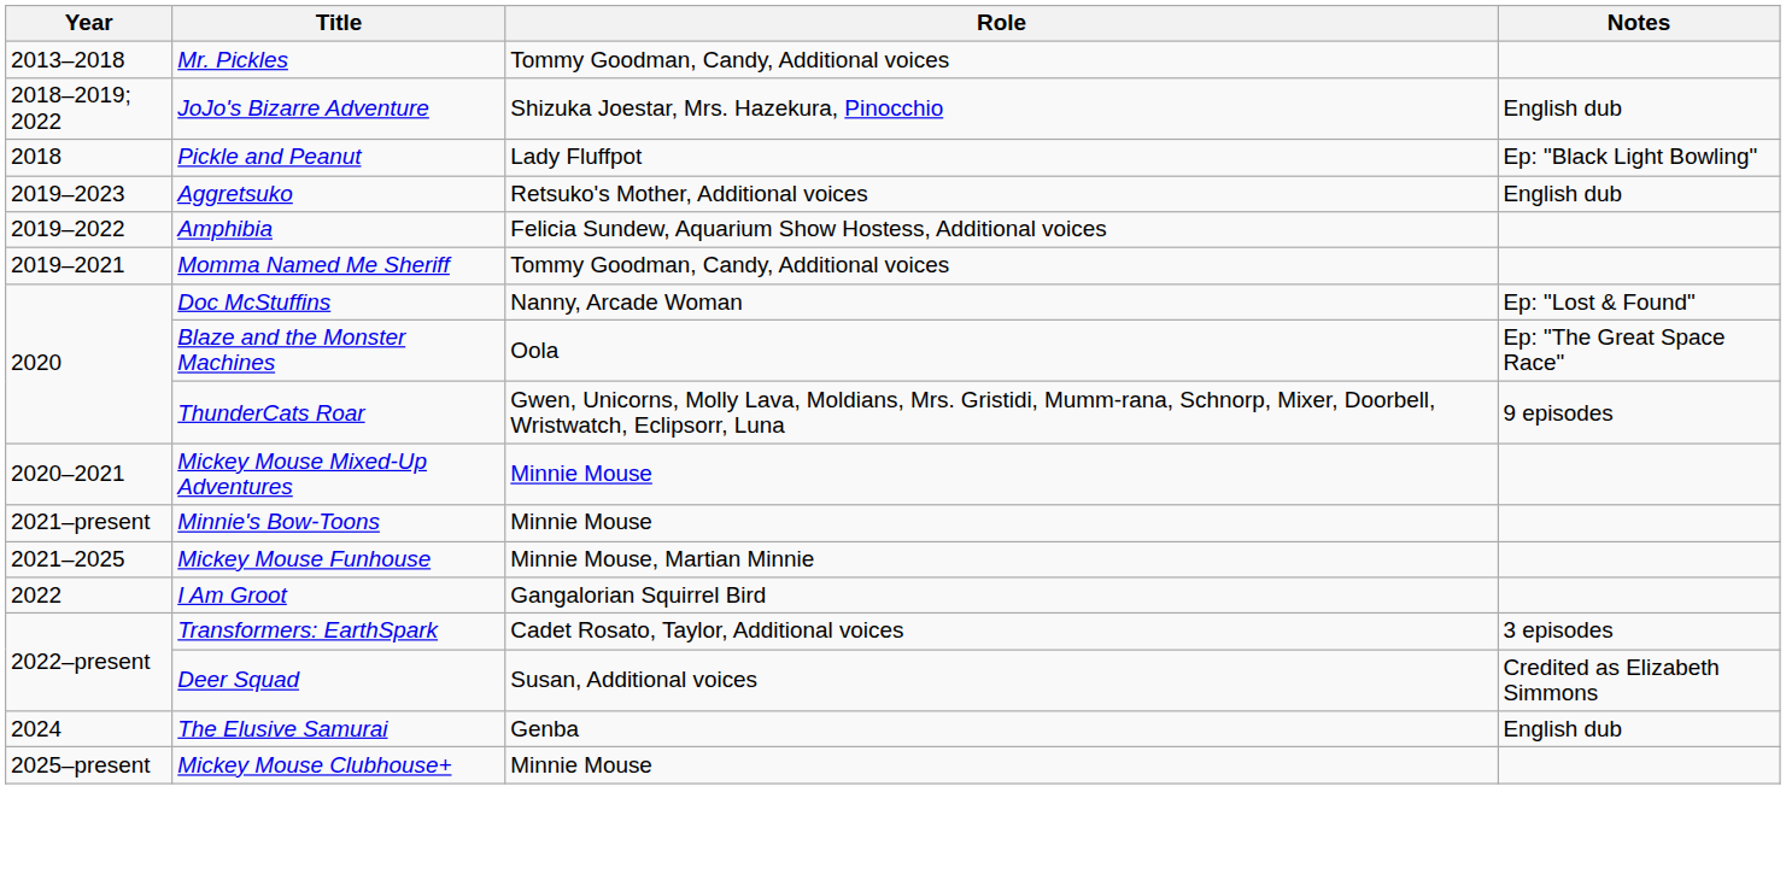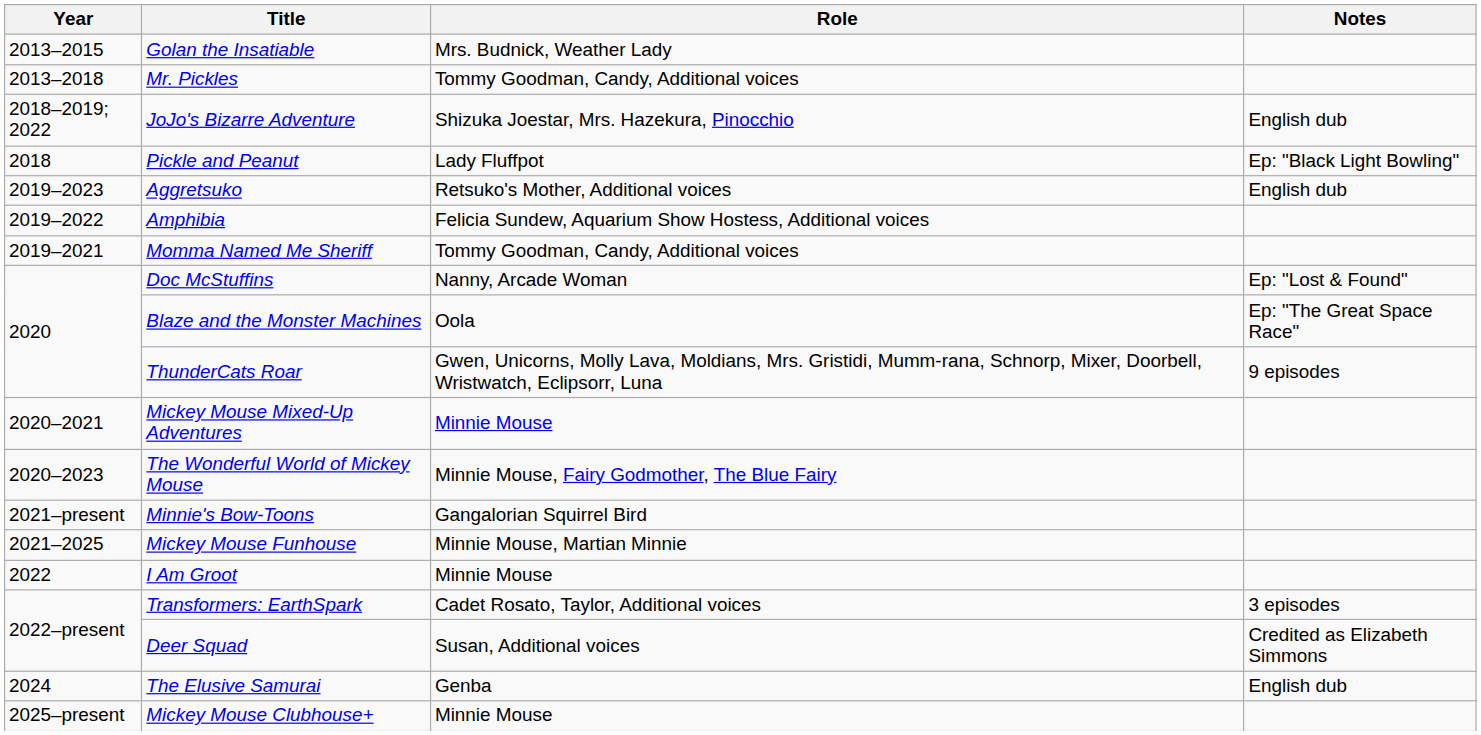+ row: 2013–2015 | Golan the Insatiable | Mrs. Budnick, Weather Lady
+ row: 2020–2023 | The Wonderful World of Mickey Mouse | Minnie Mouse, Fairy Godmother, The Blue Fairy
Minnie's Bow-Toons | Role: Minnie Mouse -> Gangalorian Squirrel Bird
I Am Groot | Role: Gangalorian Squirrel Bird -> Minnie Mouse
